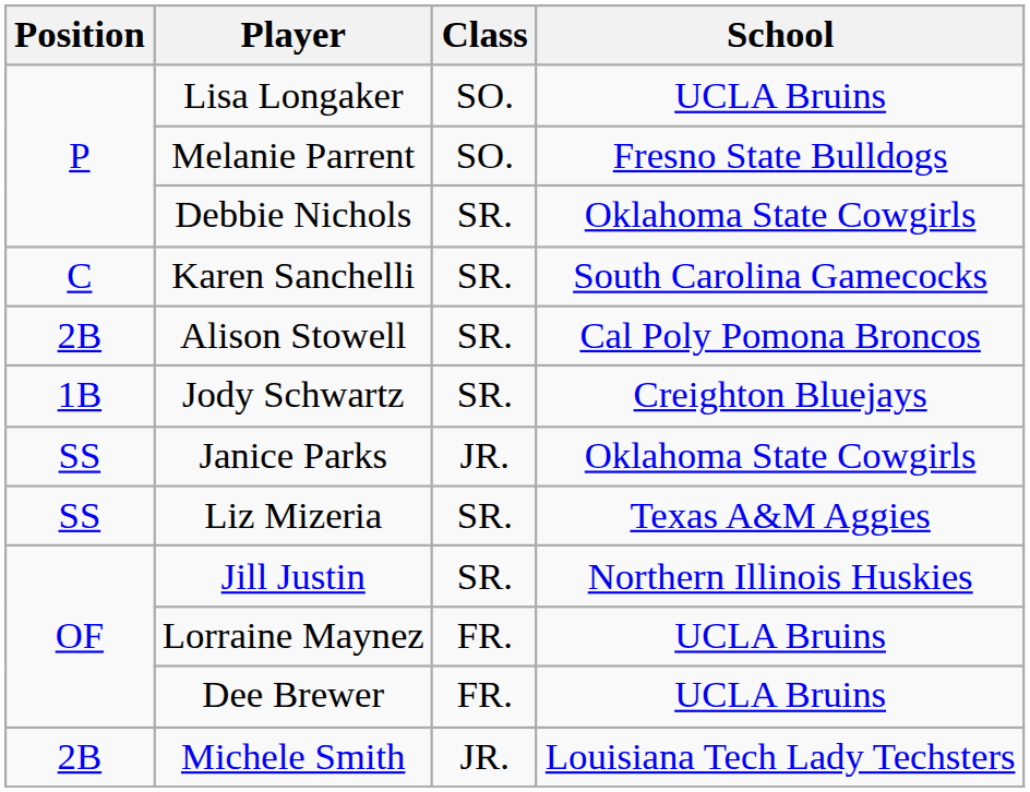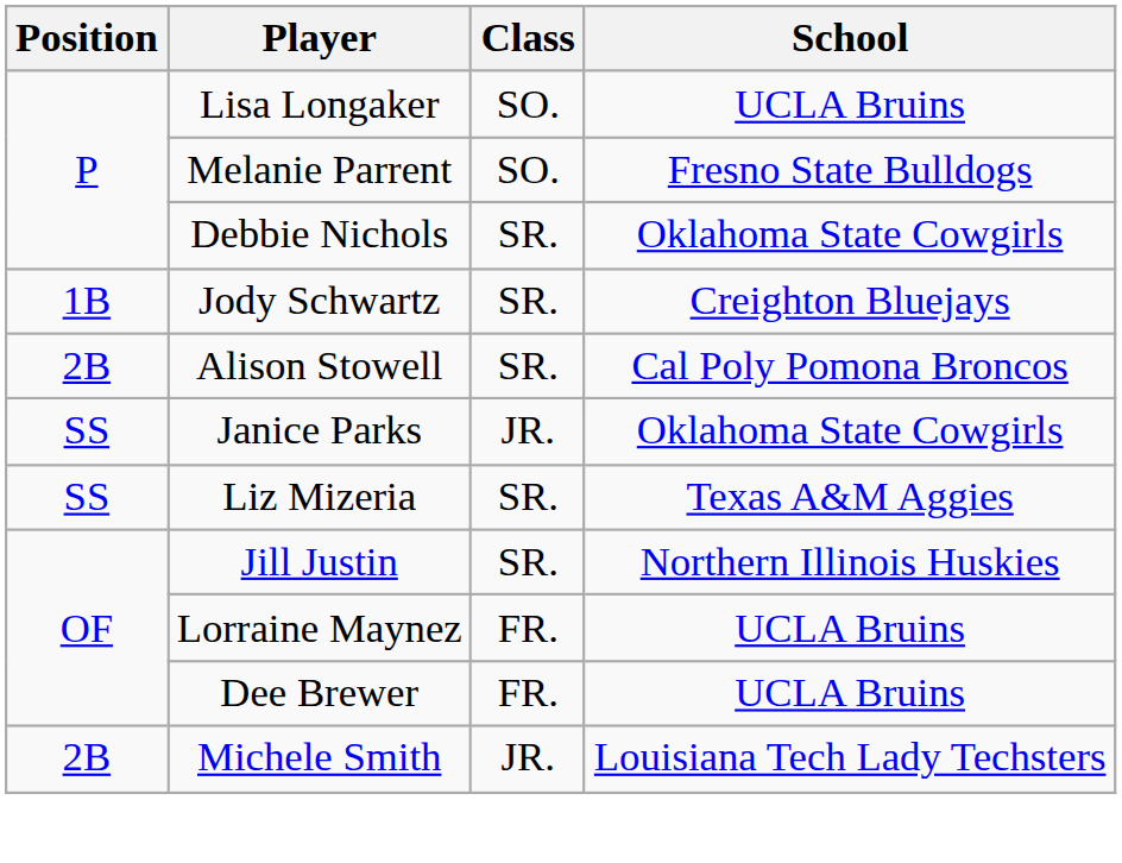- row: C | Karen Sanchelli | SR. | South Carolina Gamecocks
rows swapped: Jody Schwartz <-> Alison Stowell
